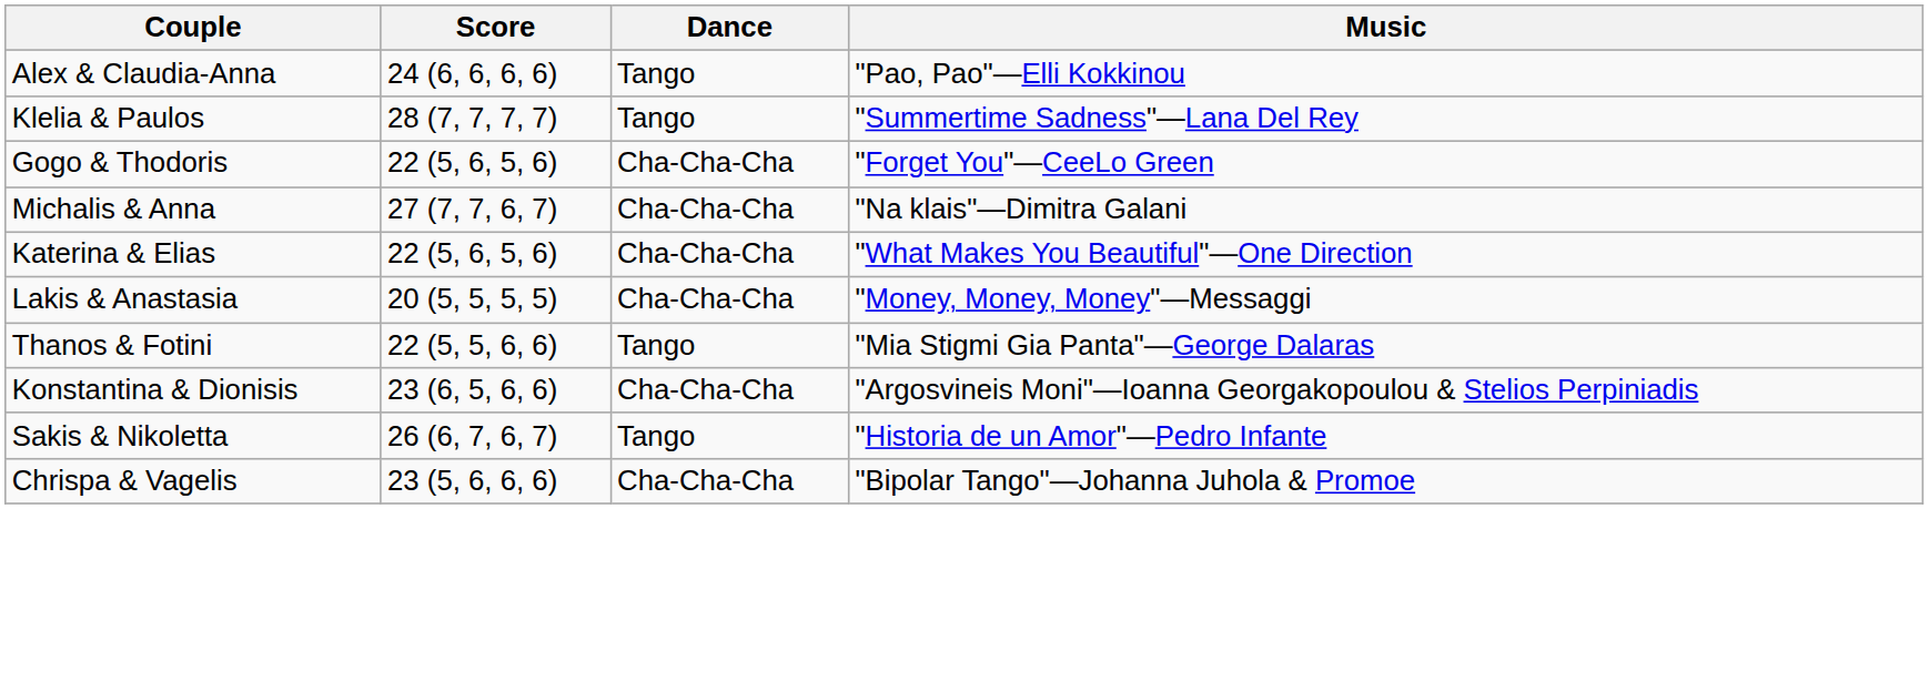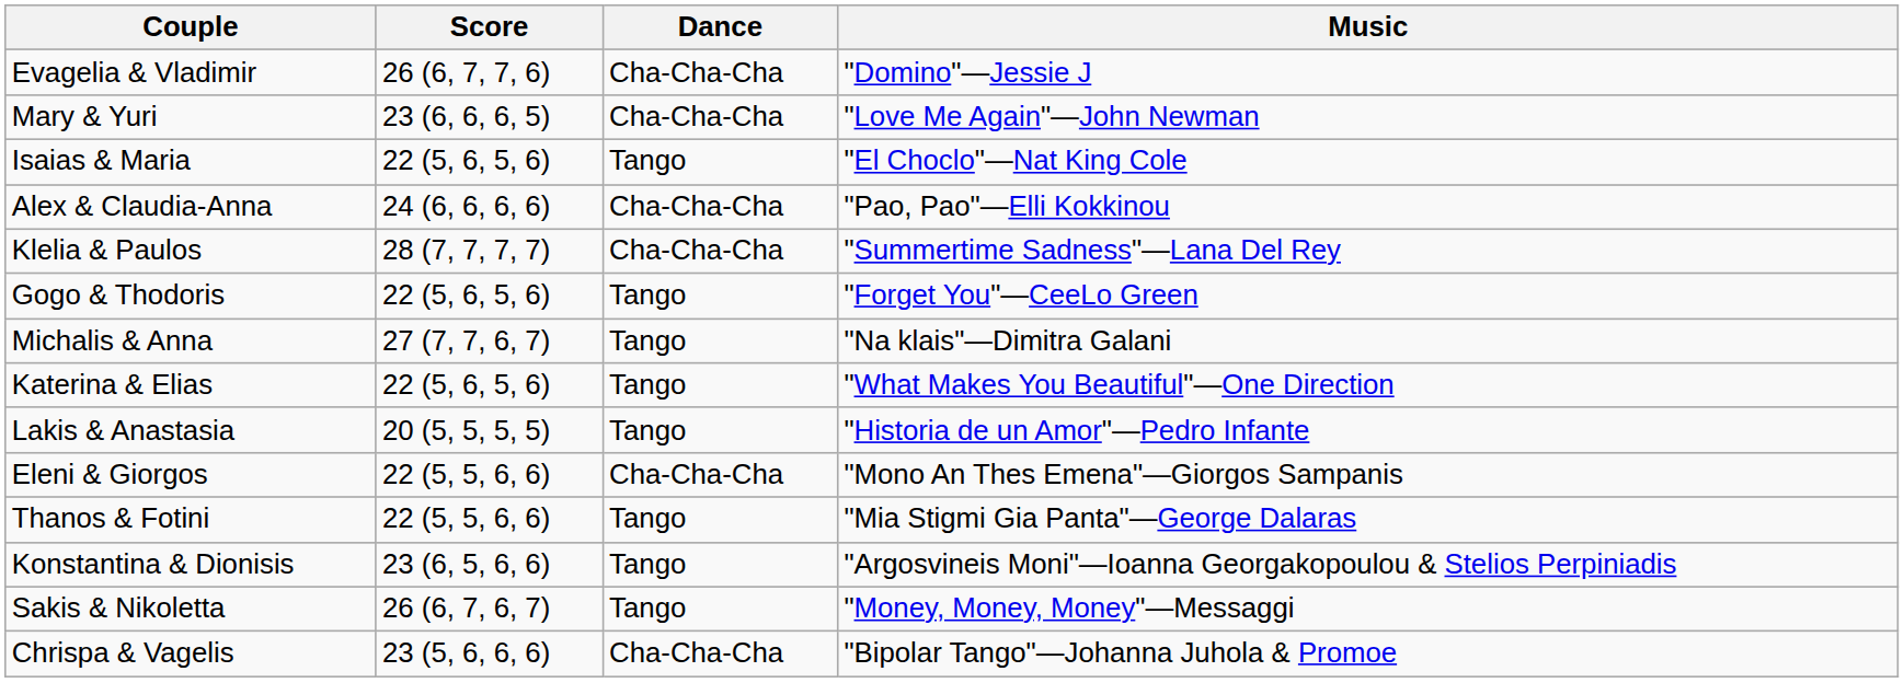+ row: Evagelia & Vladimir | 26 (6, 7, 7, 6) | Cha-Cha-Cha | "Domino"—Jessie J
+ row: Mary & Yuri | 23 (6, 6, 6, 5) | Cha-Cha-Cha | "Love Me Again"—John Newman
+ row: Isaias & Maria | 22 (5, 6, 5, 6) | Tango | "El Choclo"—Nat King Cole
Alex & Claudia-Anna | Dance: Tango -> Cha-Cha-Cha
Klelia & Paulos | Dance: Tango -> Cha-Cha-Cha
Gogo & Thodoris | Dance: Cha-Cha-Cha -> Tango
Michalis & Anna | Dance: Cha-Cha-Cha -> Tango
Katerina & Elias | Dance: Cha-Cha-Cha -> Tango
Lakis & Anastasia | Dance: Cha-Cha-Cha -> Tango
Lakis & Anastasia | Music: "Money, Money, Money"—Messaggi -> "Historia de un Amor"—Pedro Infante
+ row: Eleni & Giorgos | 22 (5, 5, 6, 6) | Cha-Cha-Cha | "Mono An Thes Emena"—Giorgos Sampanis
Konstantina & Dionisis | Dance: Cha-Cha-Cha -> Tango
Sakis & Nikoletta | Music: "Historia de un Amor"—Pedro Infante -> "Money, Money, Money"—Messaggi
